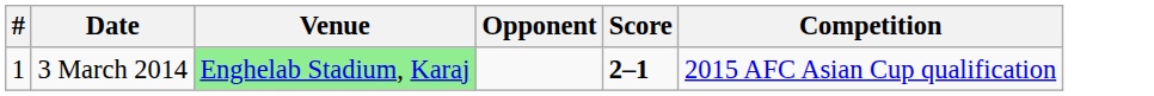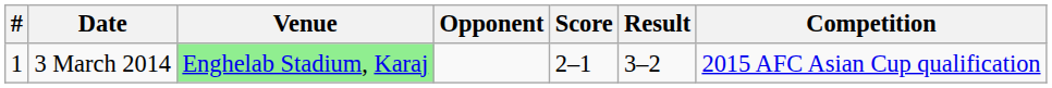+ column: Result | 3–2
3 March 2014 | Score: bold -> normal
